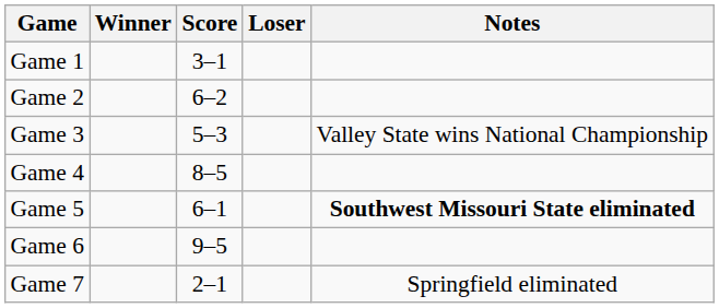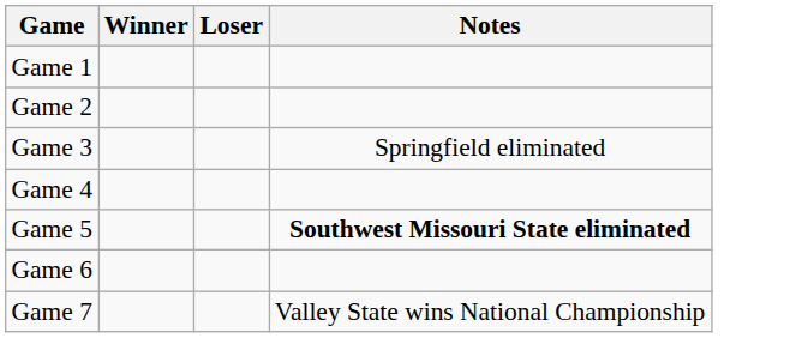- column: Score | 3–1 | 6–2 | 5–3 | 8–5 | 6–1 | 9–5 | 2–1
Game 3 | Notes: Valley State wins National Championship -> Springfield eliminated
Game 7 | Notes: Springfield eliminated -> Valley State wins National Championship
